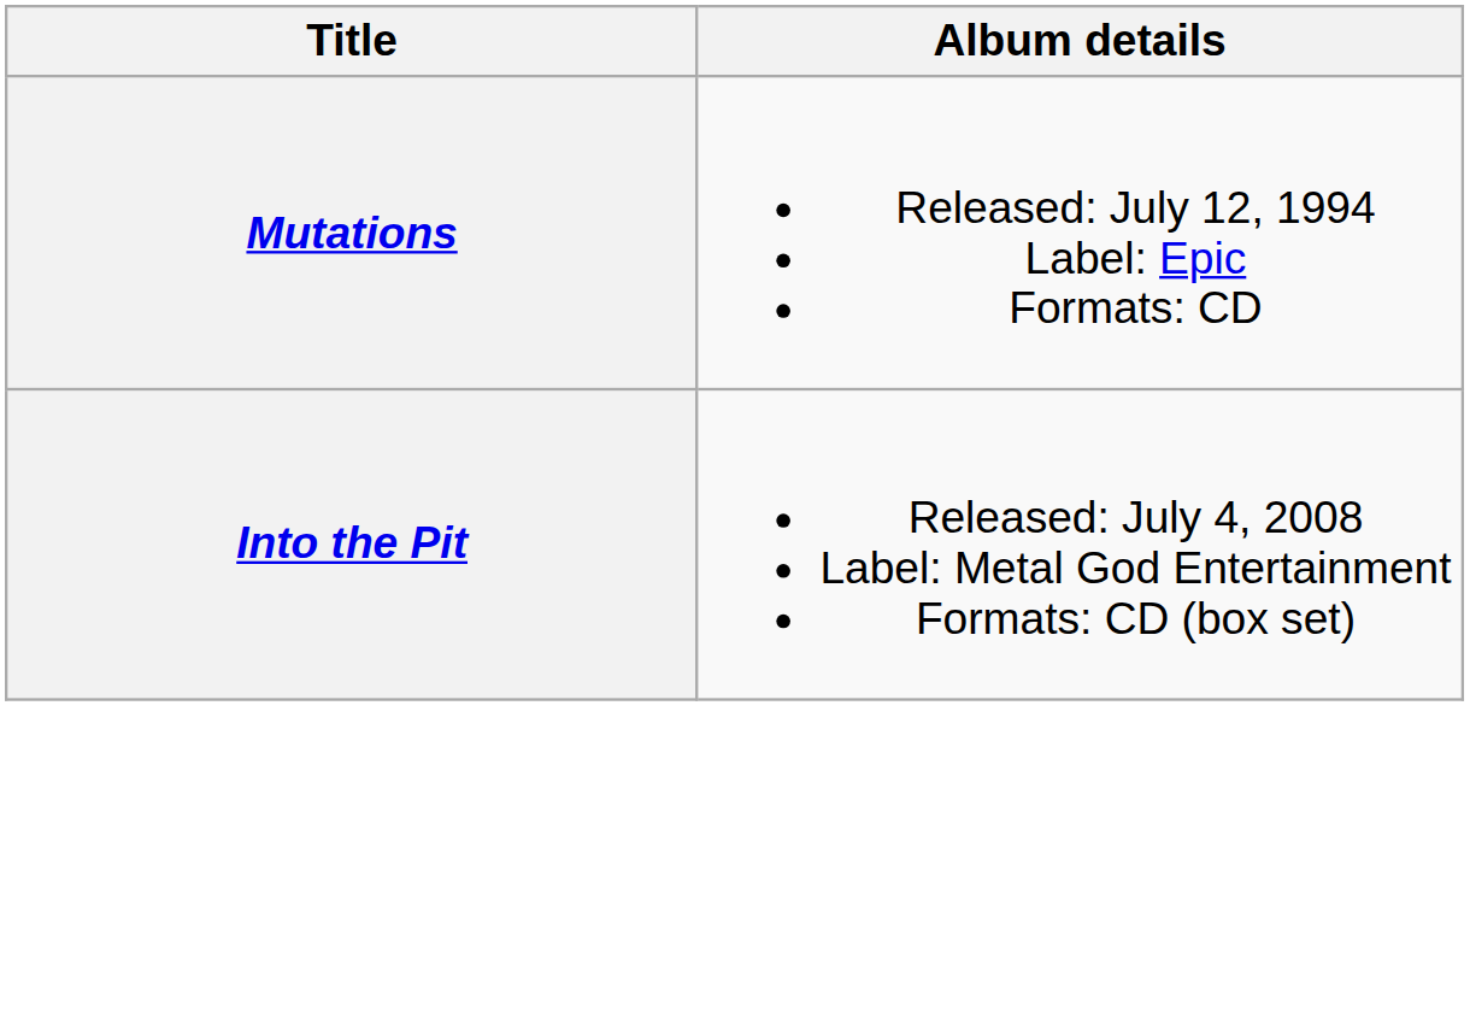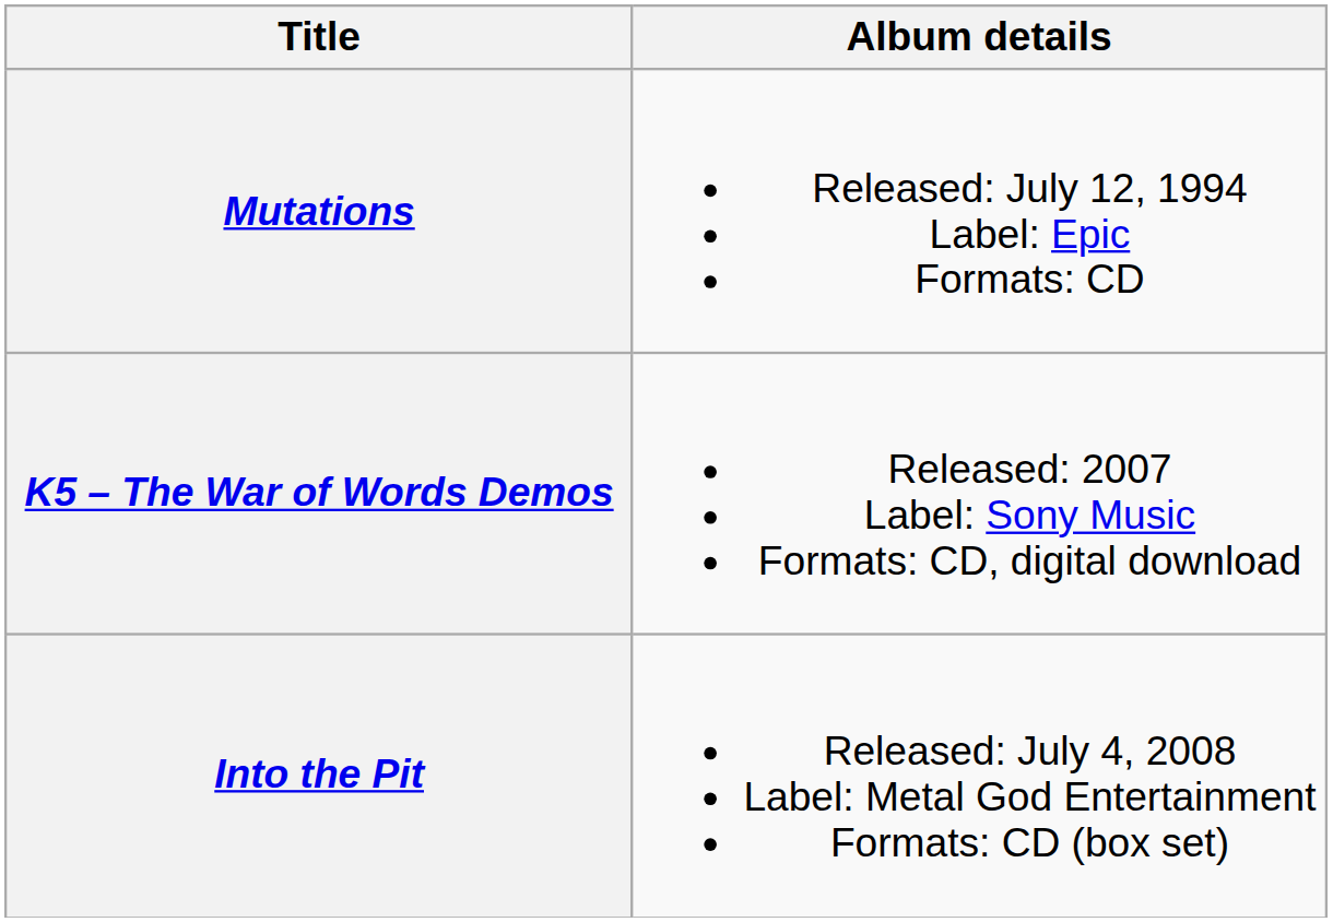+ row: K5 – The War of Words Demos | Released: 2007 Label: Sony Music Formats: CD, digital download
